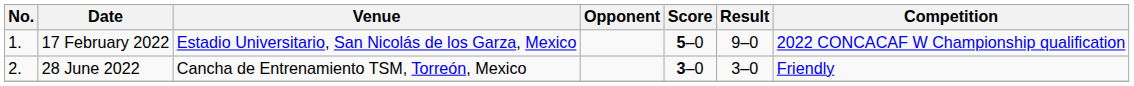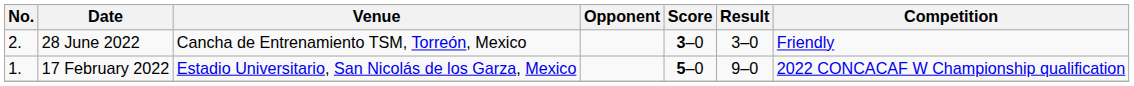rows swapped: 17 February 2022 <-> 28 June 2022
